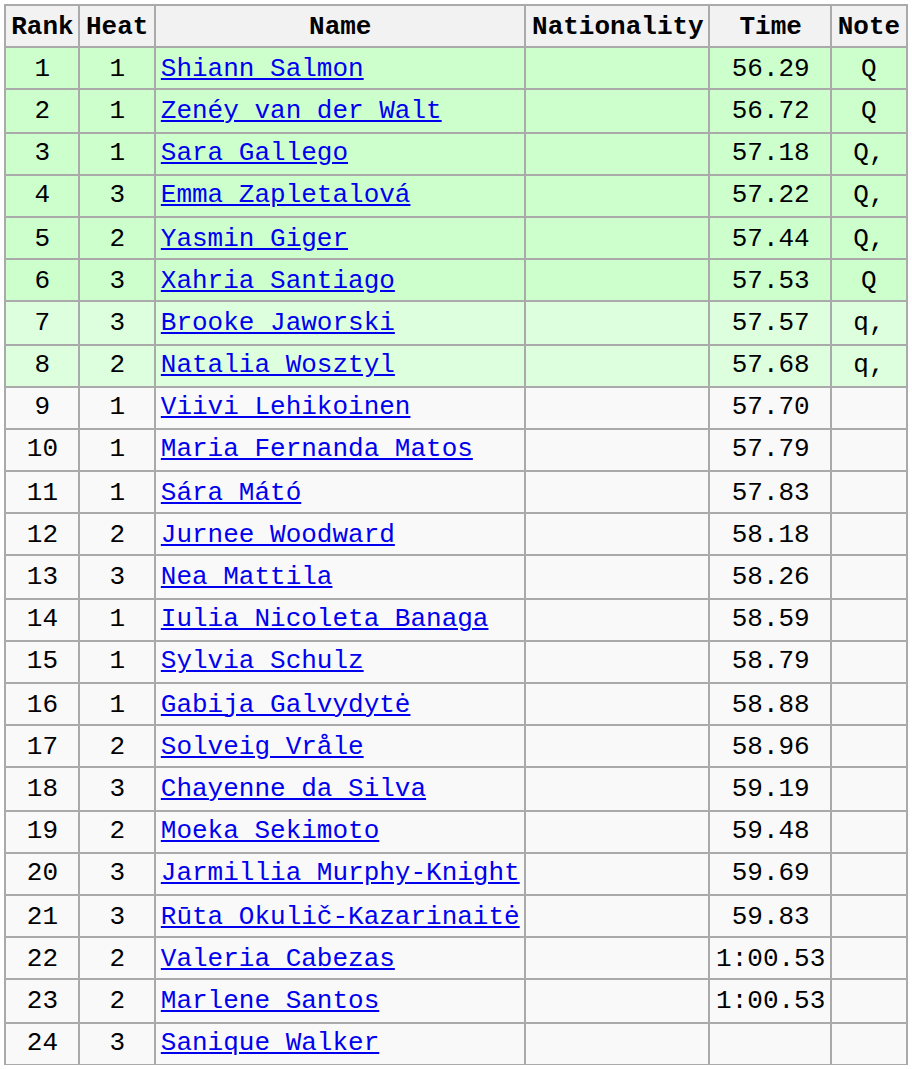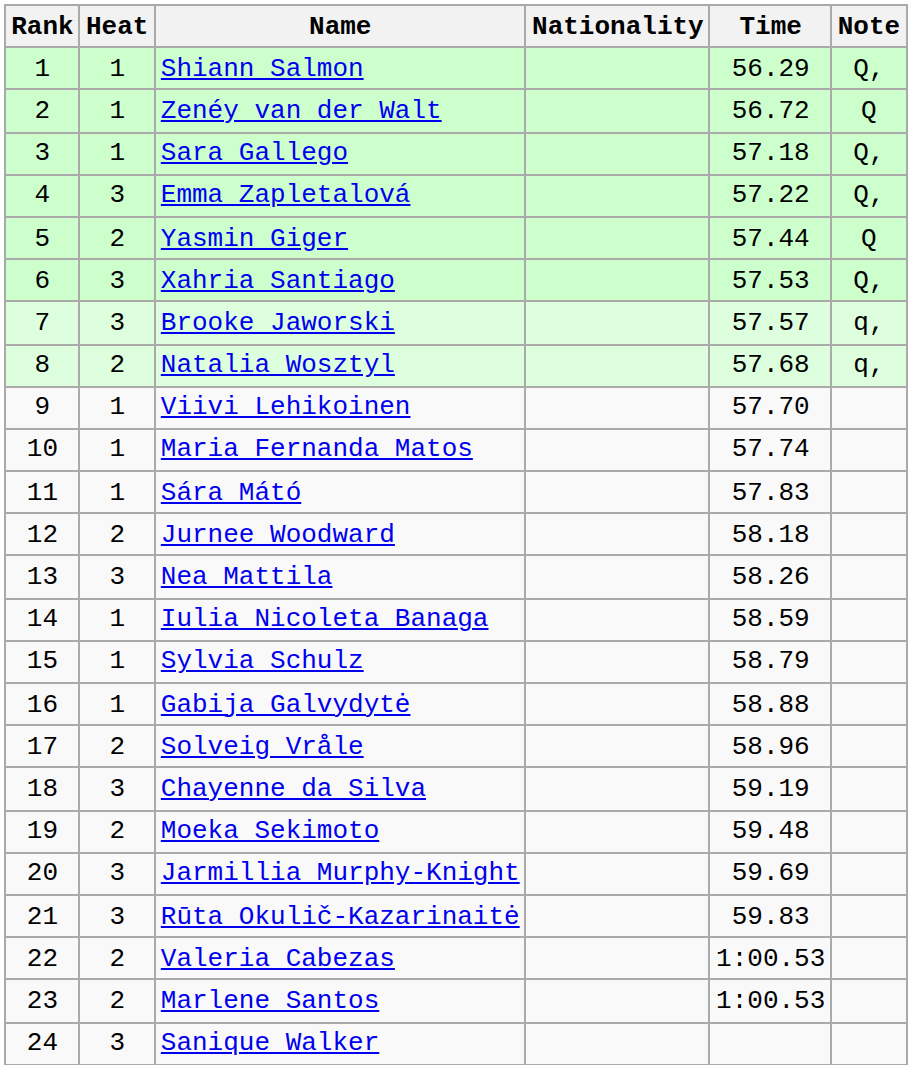Shiann Salmon | Note: Q -> Q,
Yasmin Giger | Note: Q, -> Q
Xahria Santiago | Note: Q -> Q,
Maria Fernanda Matos | Time: 57.79 -> 57.74
